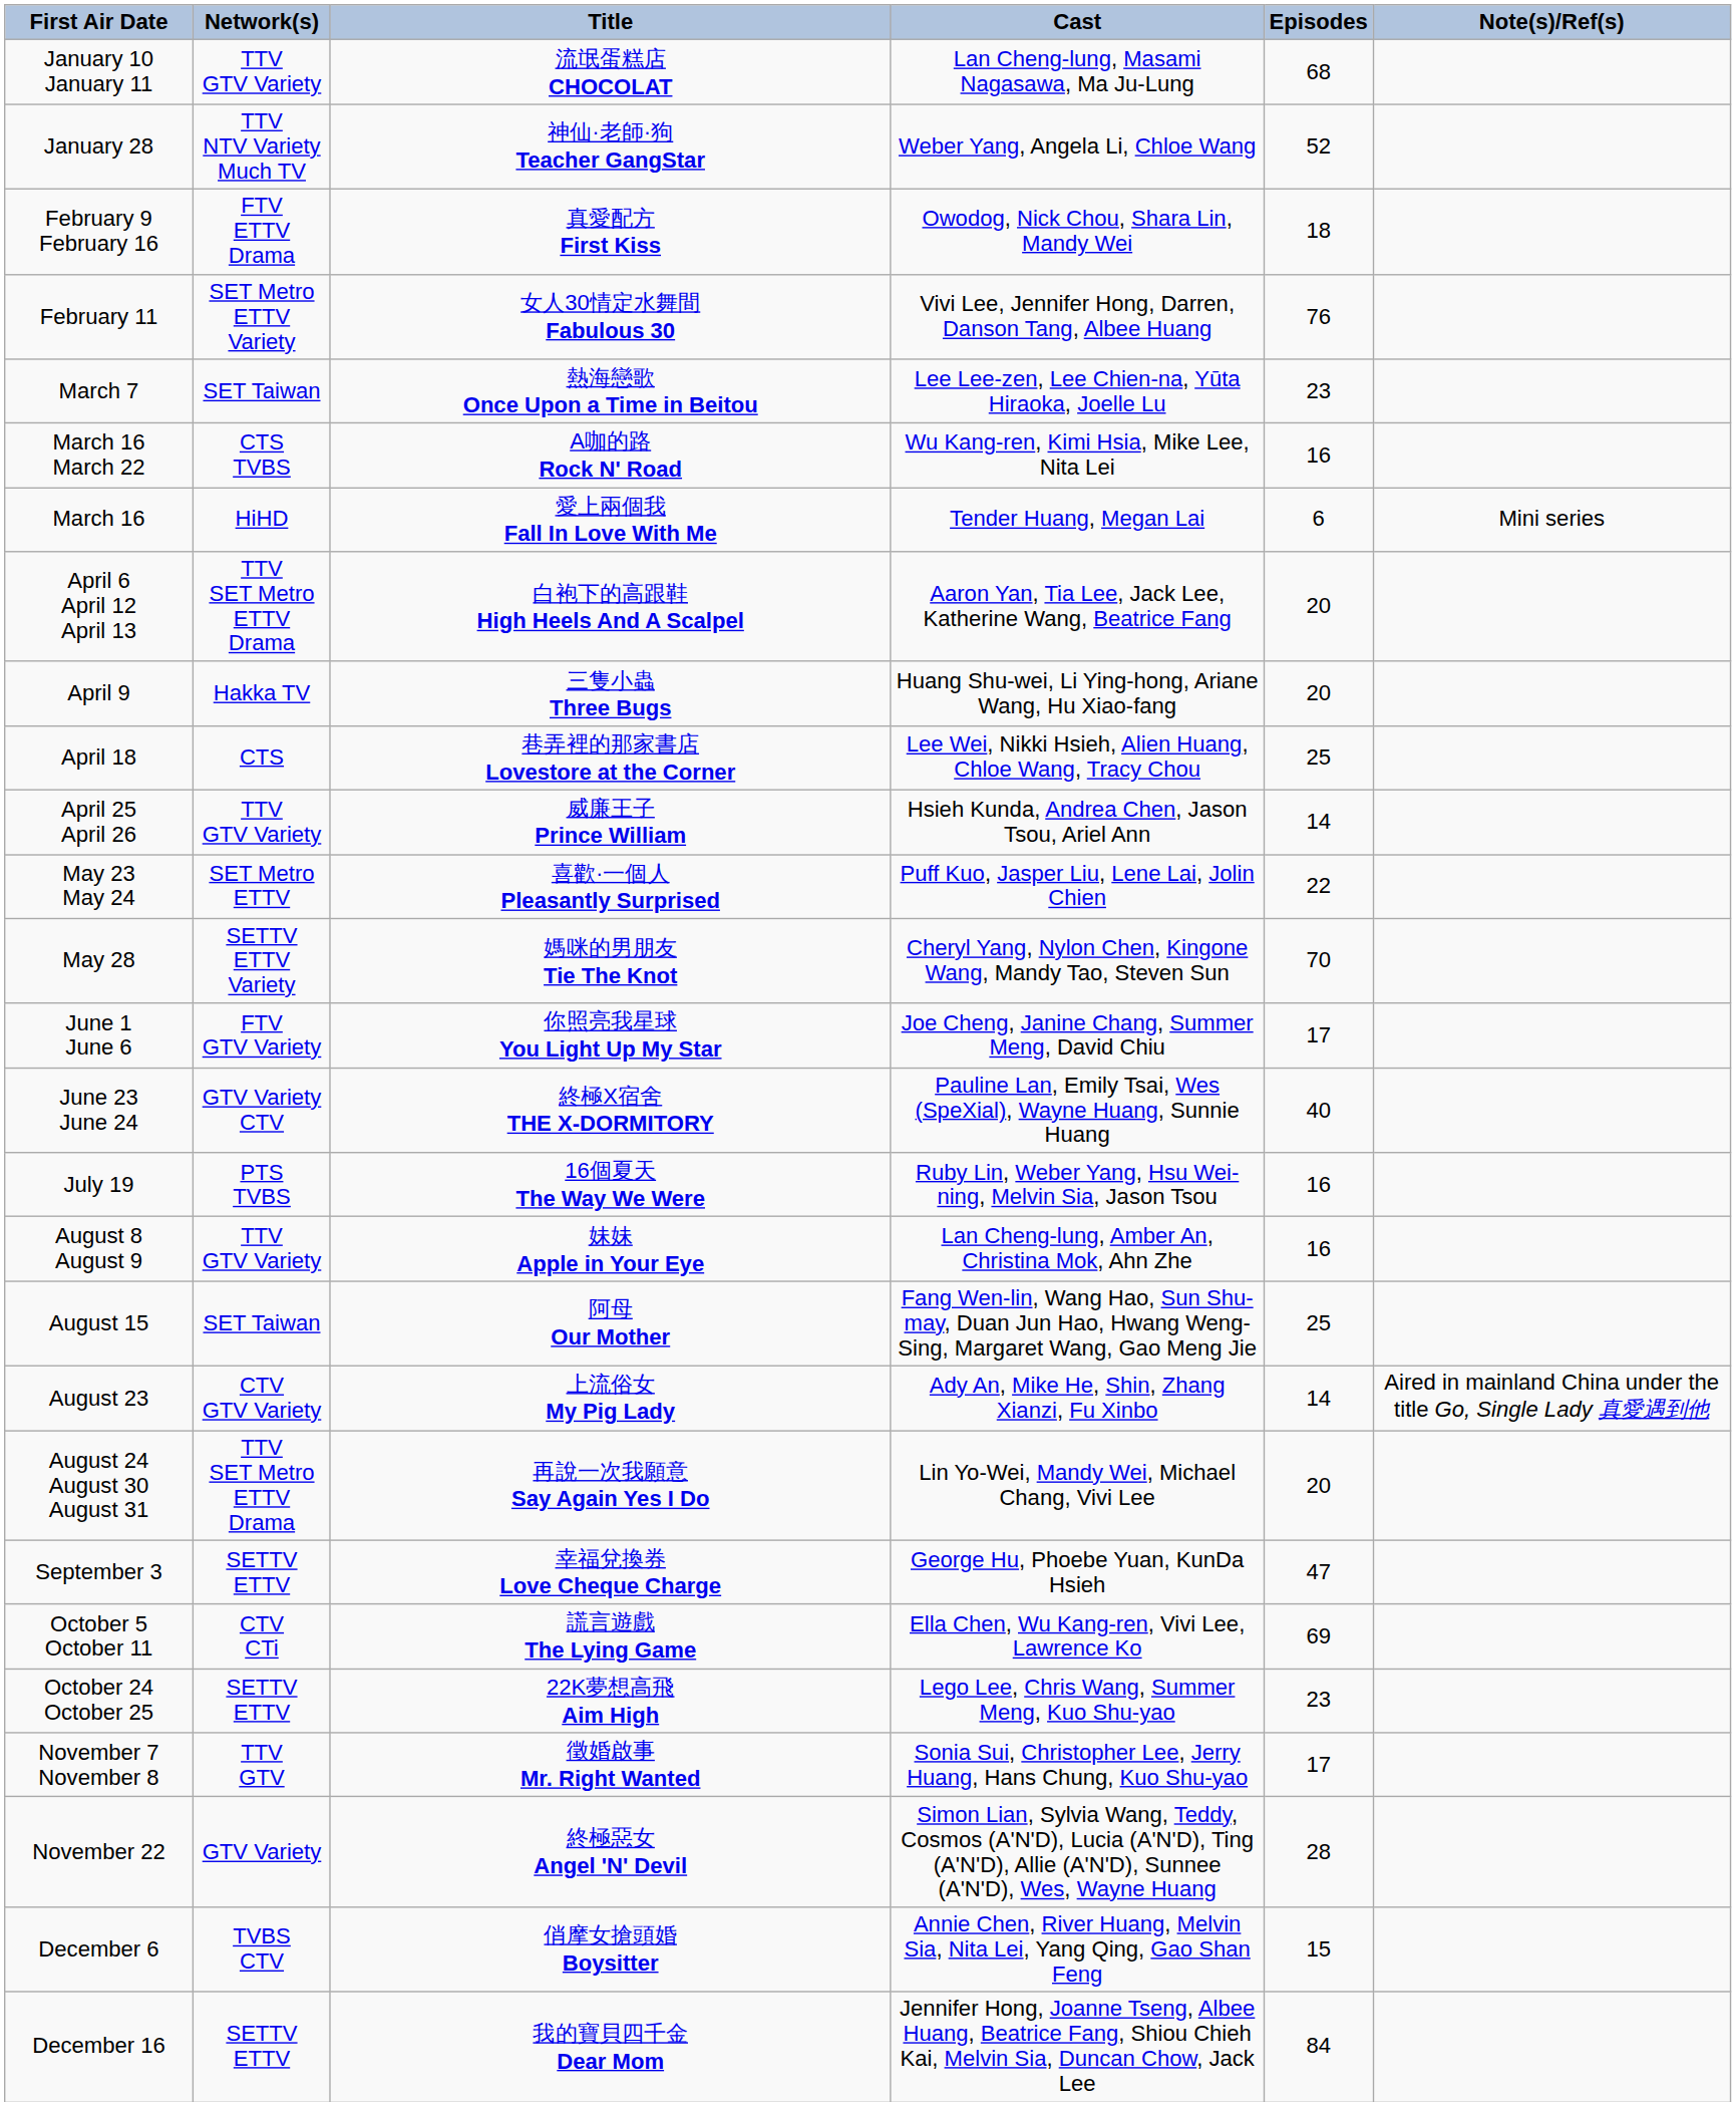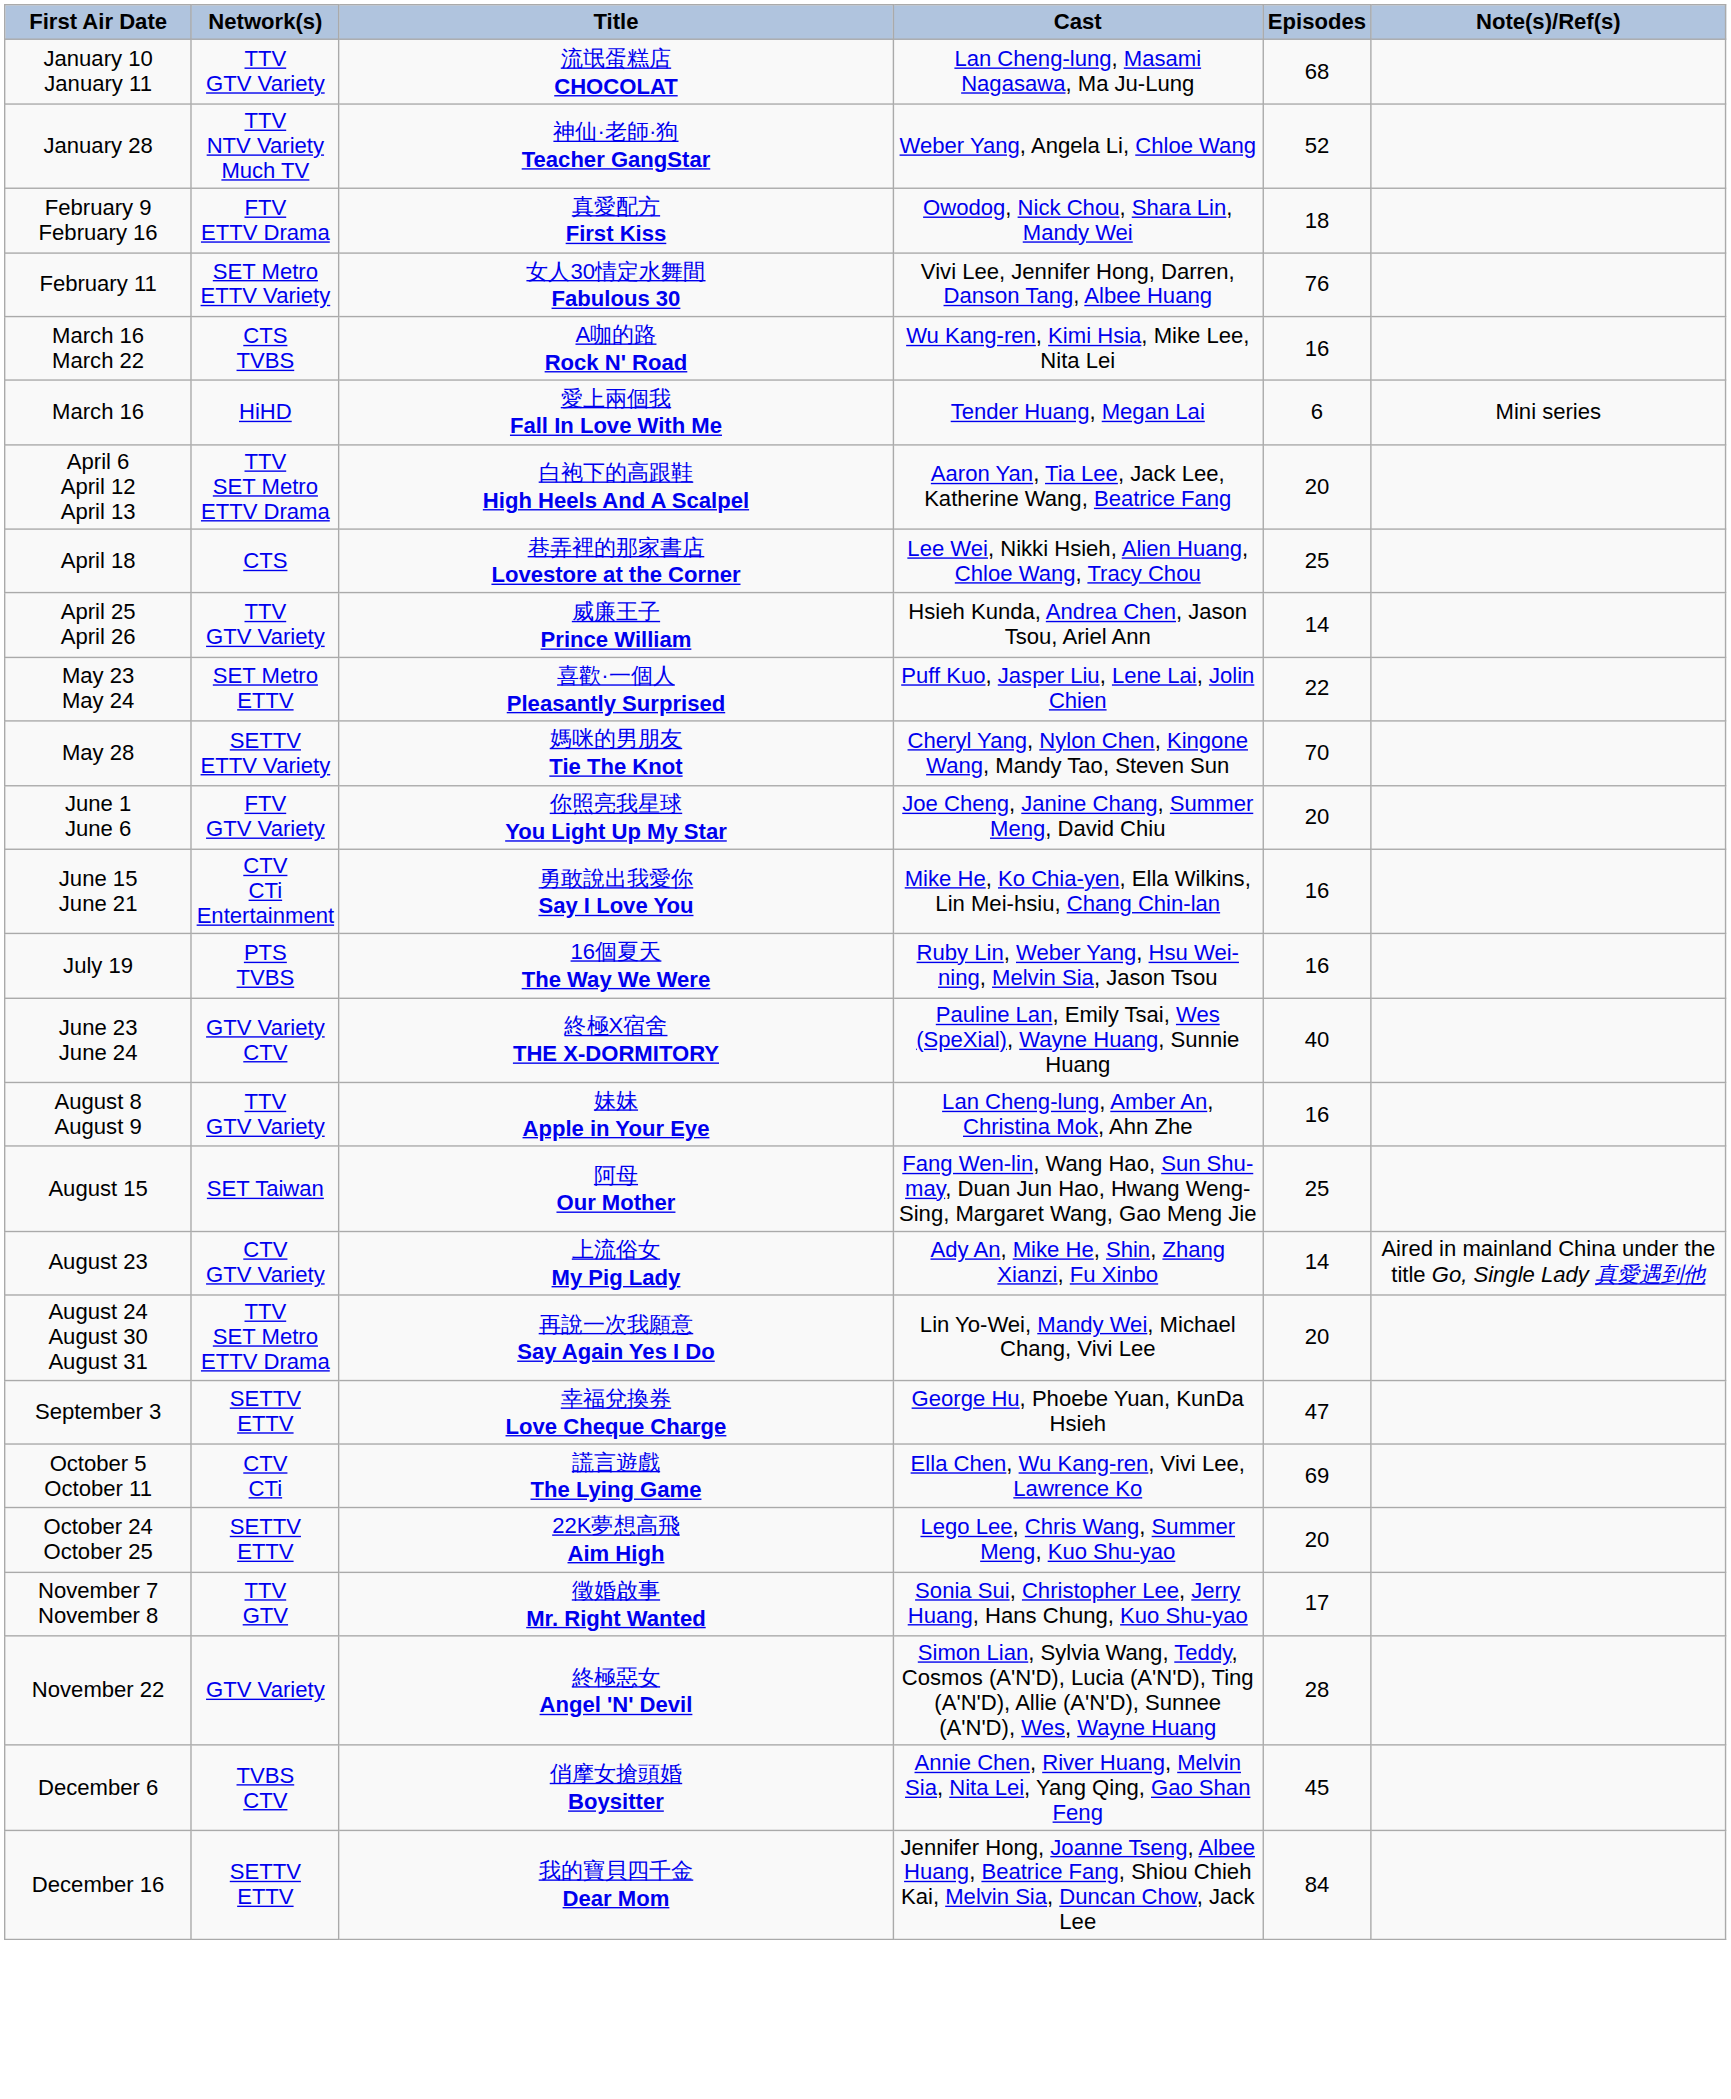- row: March 7 | SET Taiwan | 熱海戀歌 Once Upon a Time in Beitou | Lee Lee-zen, Lee Chien-na, Yūta Hiraoka, Joelle Lu | 23
- row: April 9 | Hakka TV | 三隻小蟲 Three Bugs | Huang Shu-wei, Li Ying-hong, Ariane Wang, Hu Xiao-fang | 20
June 1 June 6 | Episodes: 17 -> 20
+ row: June 15 June 21 | CTV CTi Entertainment | 勇敢說出我愛你 Say I Love You | Mike He, Ko Chia-yen, Ella Wilkins, Lin Mei-hsiu, Chang Chin-lan | 16
rows swapped: June 23 June 24 <-> July 19
October 24 October 25 | Episodes: 23 -> 20
December 6 | Episodes: 15 -> 45
